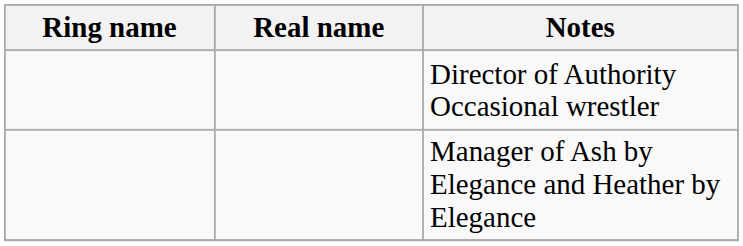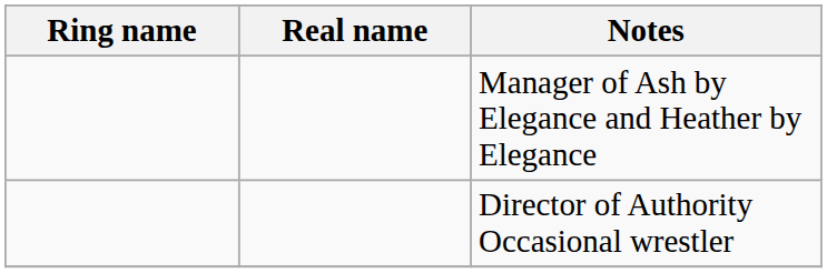rows swapped: Manager of Ash by Elegance and Heather by Elegance <-> Director of Authority Occasional wrestler
